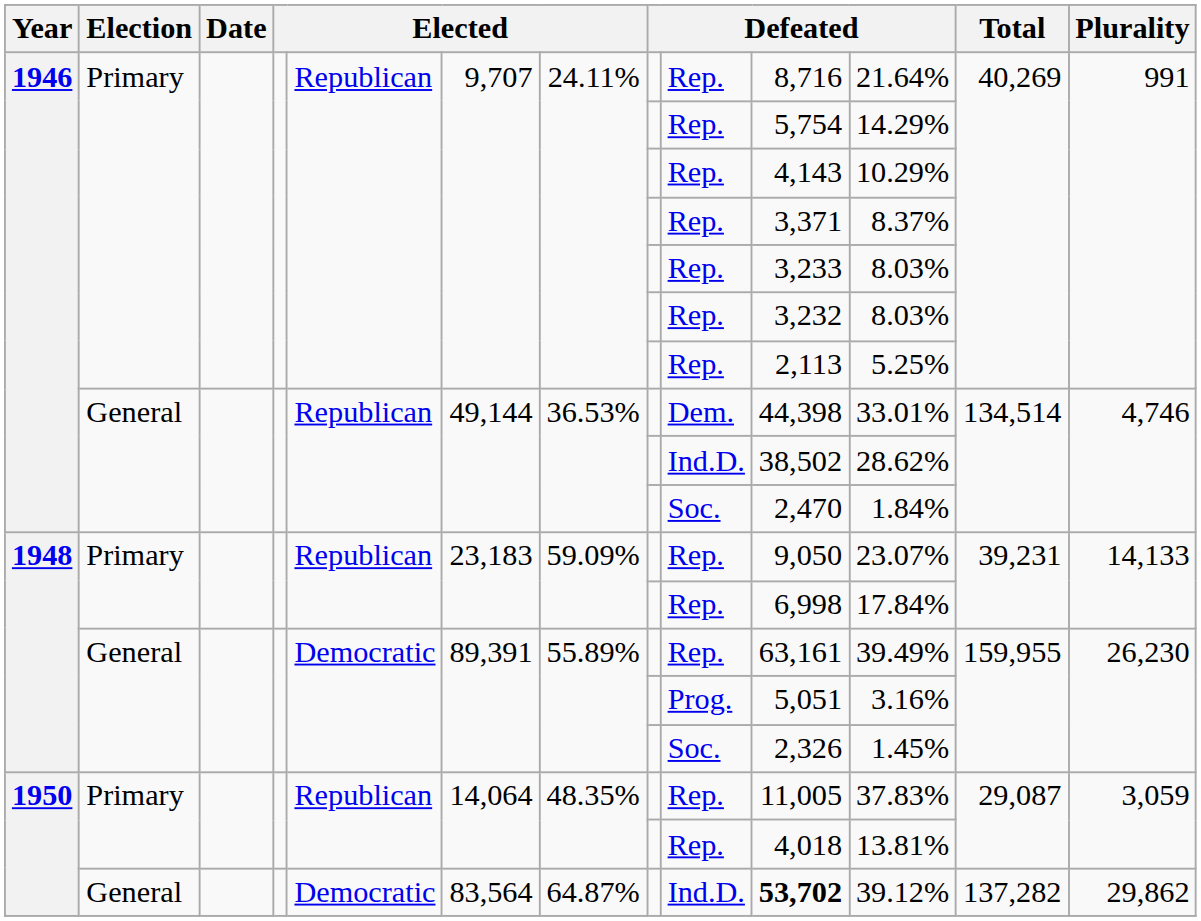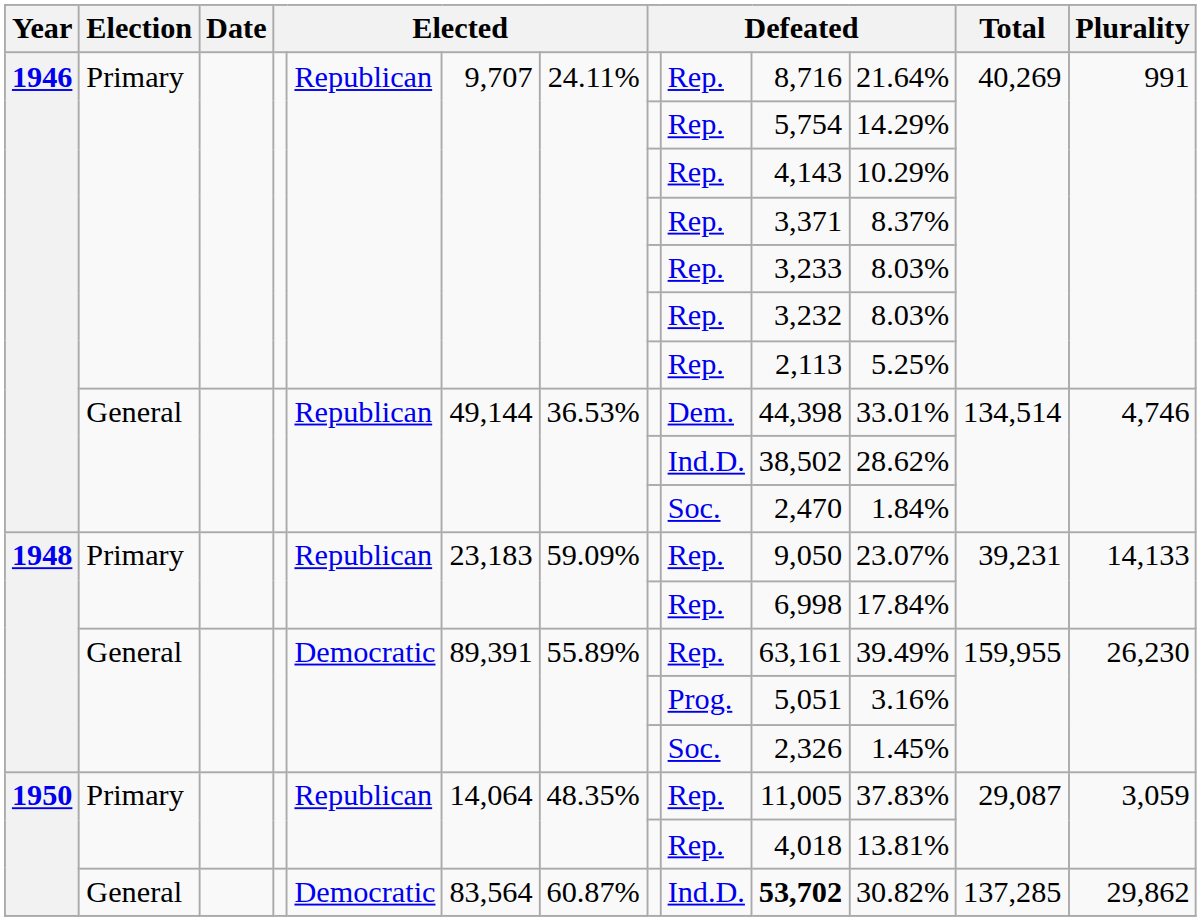1950 / General | column 7: 64.87% -> 60.87%
1950 / General | column 11: 39.12% -> 30.82%
1950 / General | Total: 137,282 -> 137,285
